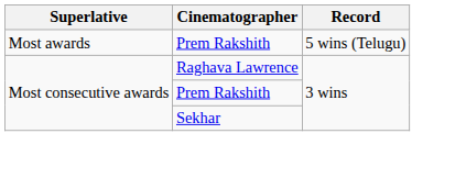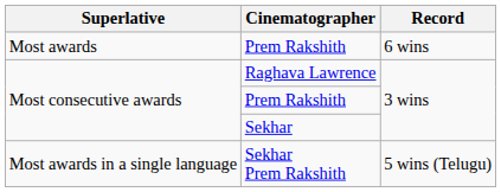Most awards / Prem Rakshith | Record: 5 wins (Telugu) -> 6 wins
+ row: Most awards in a single language | Sekhar Prem Rakshith | 5 wins (Telugu)
